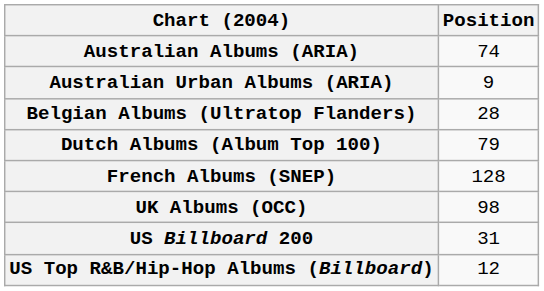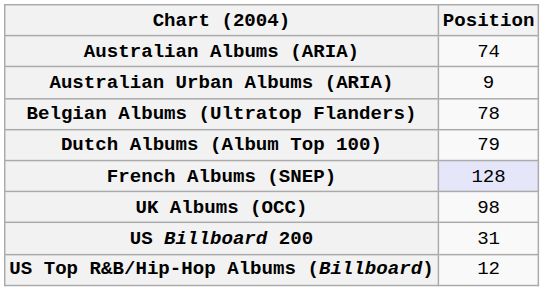Belgian Albums (Ultratop Flanders) | Position: 28 -> 78
French Albums (SNEP) | Position: no background -> lavender background
